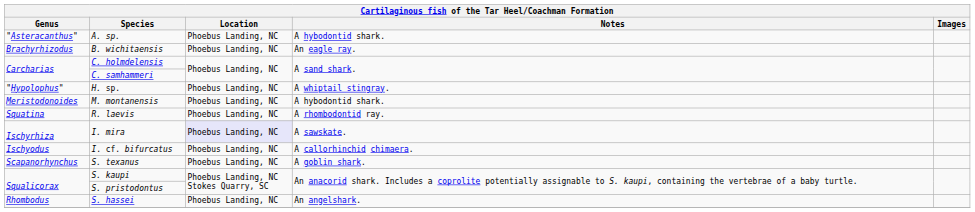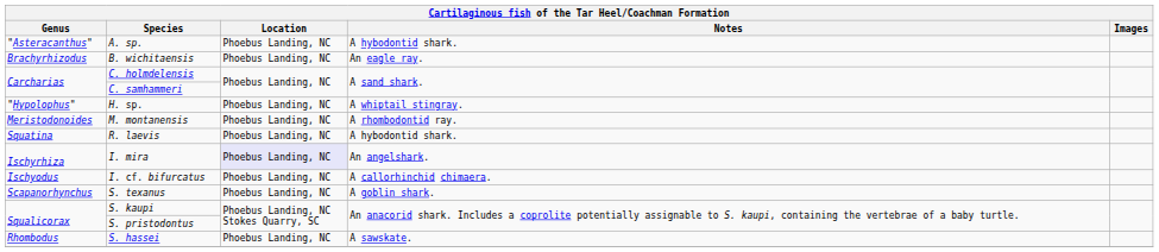M. montanensis | Notes: A hybodontid shark. -> A rhombodontid ray.
R. laevis | Notes: A rhombodontid ray. -> A hybodontid shark.
I. mira | Notes: A sawskate. -> An angelshark.
S. hassei | Notes: An angelshark. -> A sawskate.
